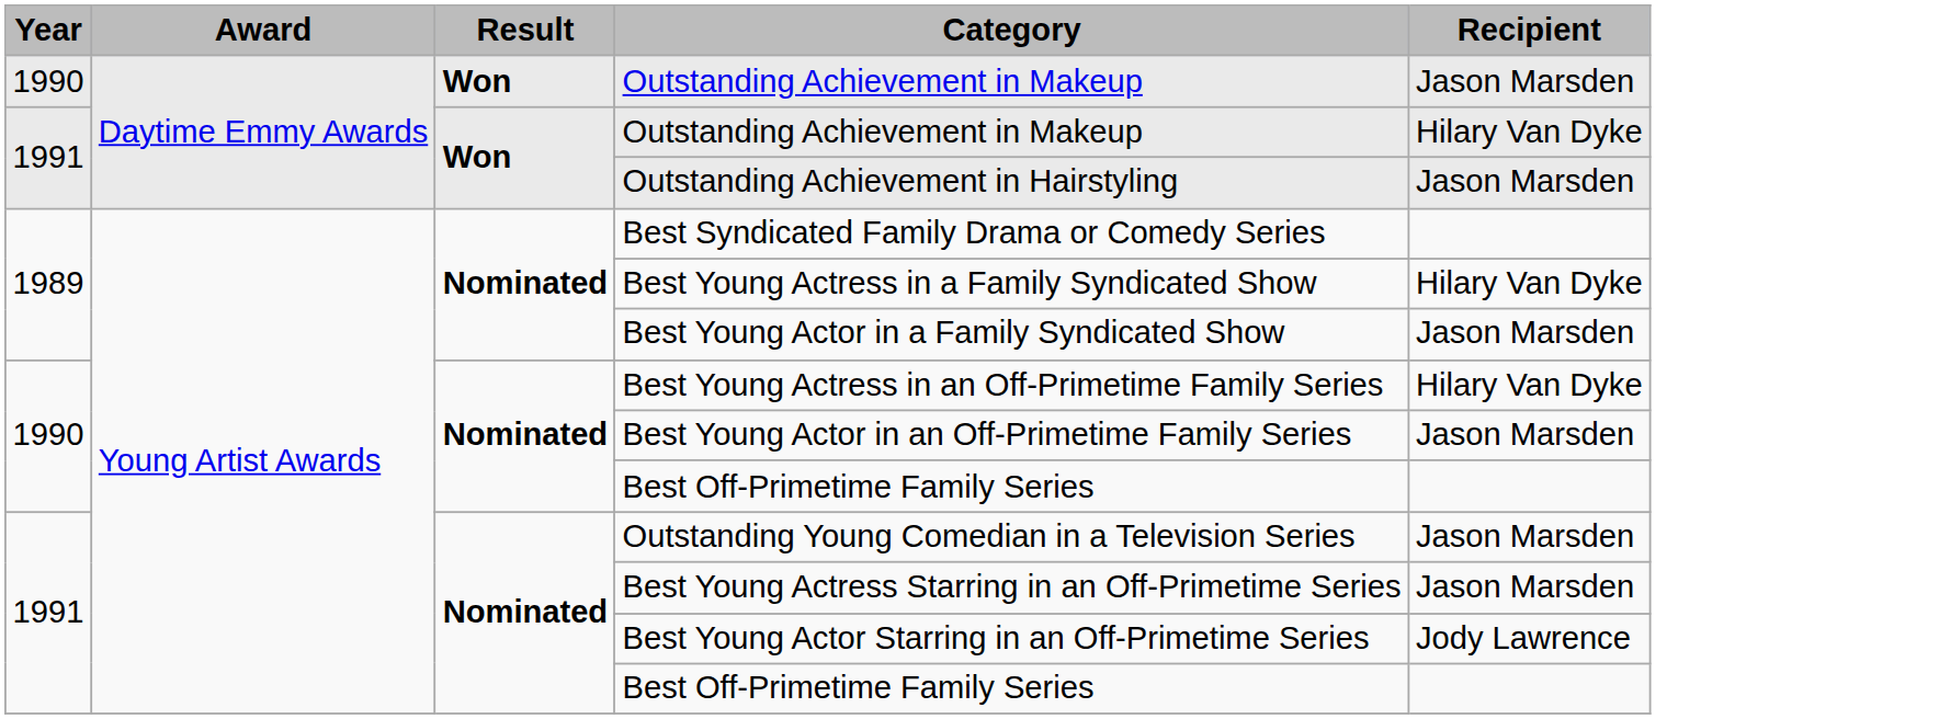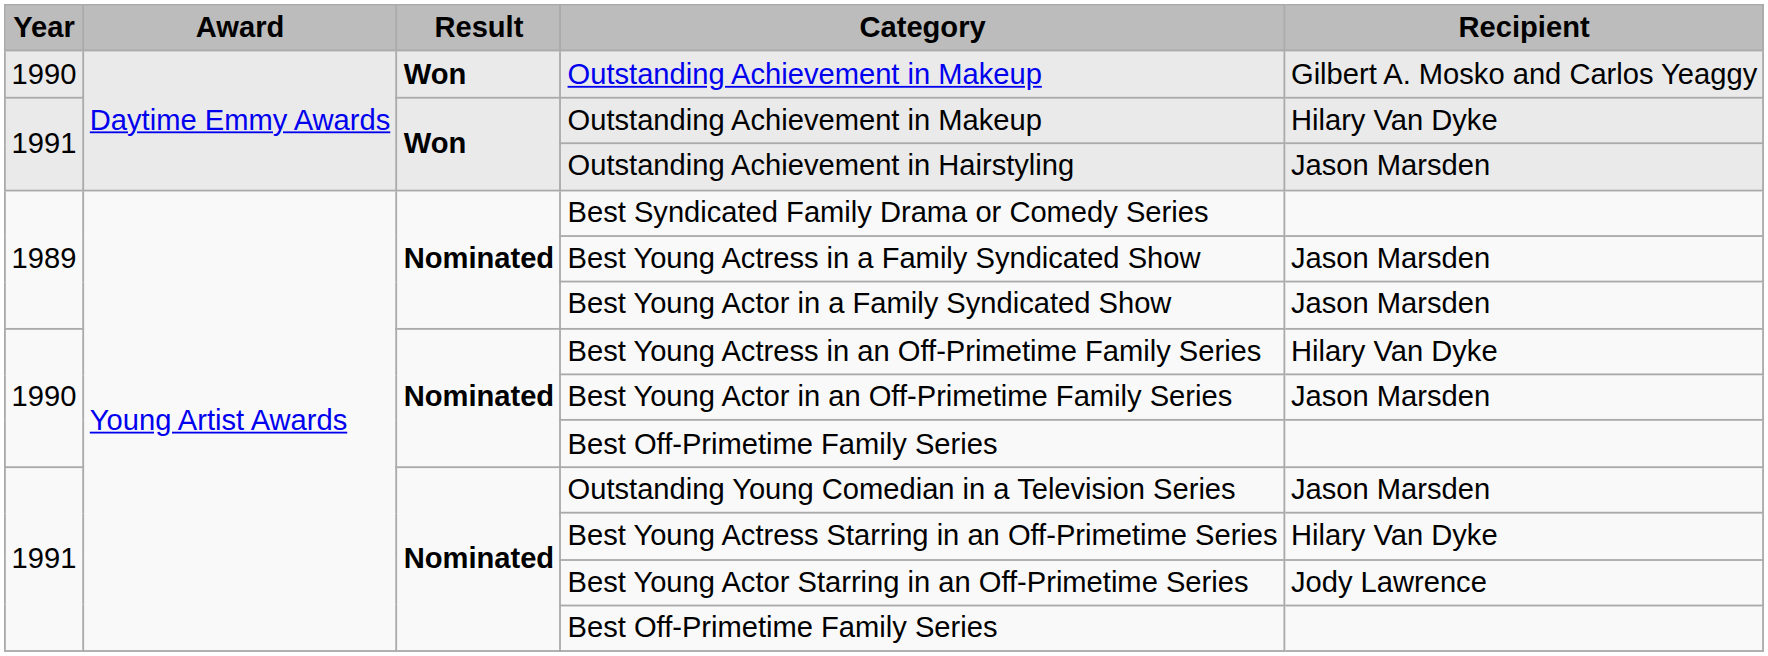1990 / Outstanding Achievement in Makeup | Recipient: Jason Marsden -> Gilbert A. Mosko and Carlos Yeaggy
Best Young Actress in a Family Syndicated Show | Recipient: Hilary Van Dyke -> Jason Marsden
Best Young Actress Starring in an Off-Primetime Series | Recipient: Jason Marsden -> Hilary Van Dyke
